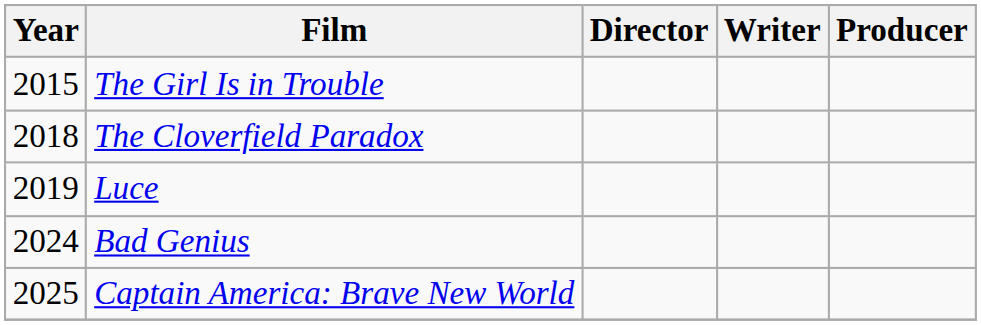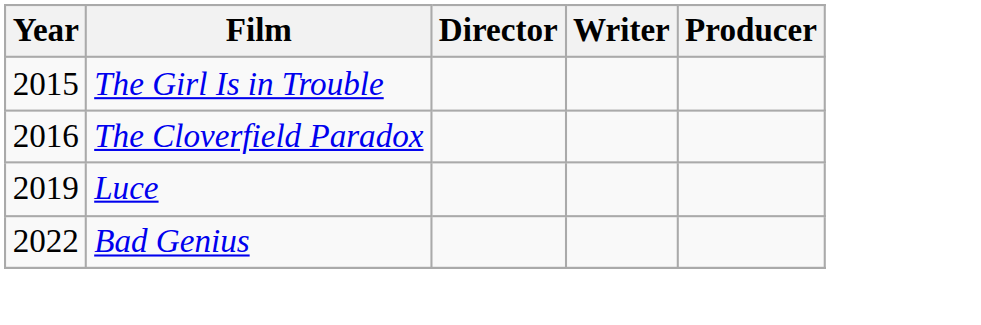The Cloverfield Paradox | Year: 2018 -> 2016
Bad Genius | Year: 2024 -> 2022
- row: 2025 | Captain America: Brave New World
